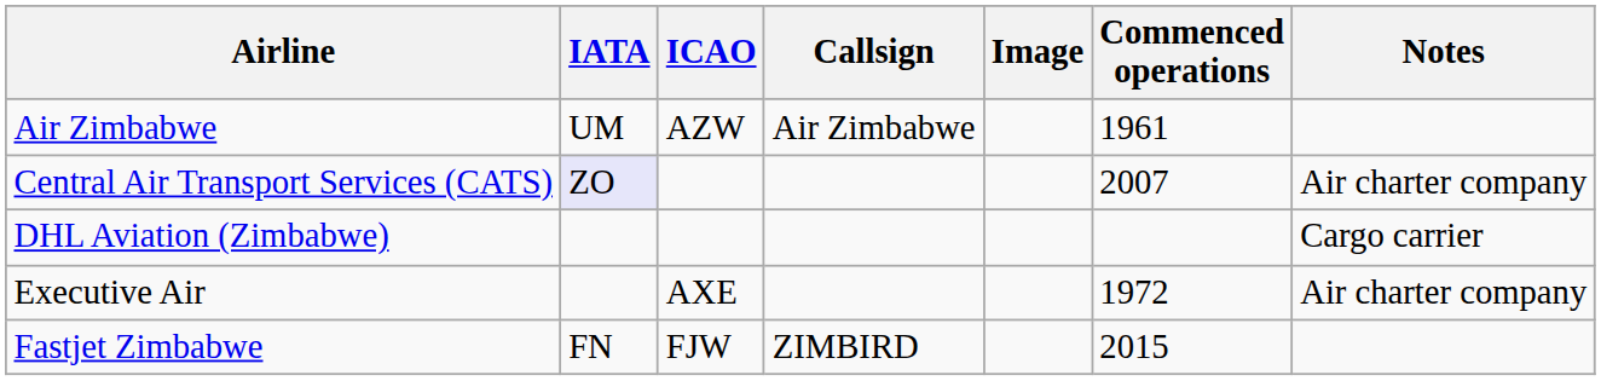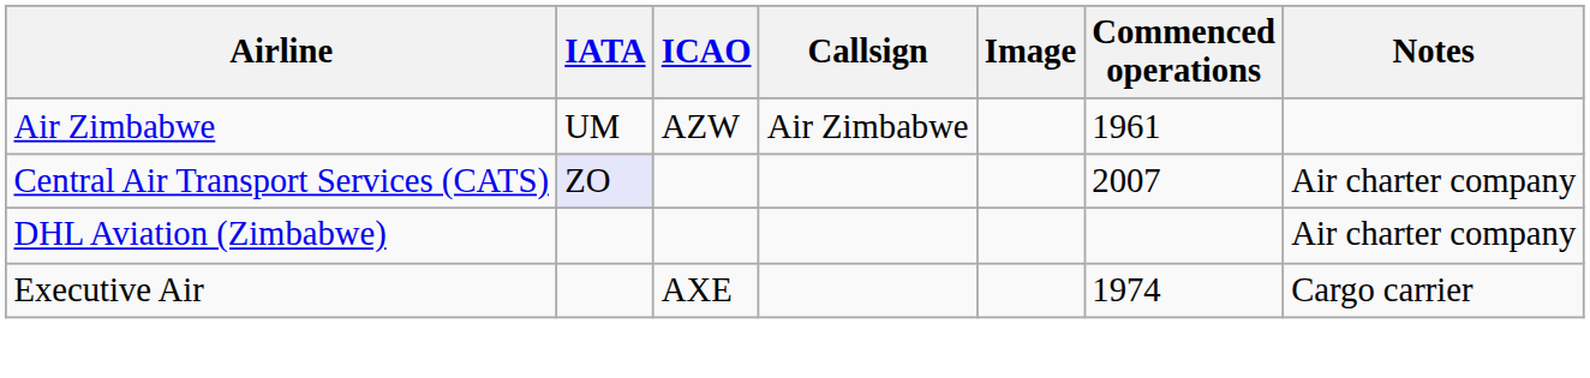DHL Aviation (Zimbabwe) | Notes: Cargo carrier -> Air charter company
Executive Air | Commenced operations: 1972 -> 1974
Executive Air | Notes: Air charter company -> Cargo carrier
- row: Fastjet Zimbabwe | FN | FJW | ZIMBIRD | 2015
